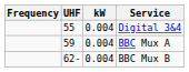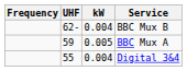rows swapped: Digital 3&4 <-> BBC Mux B
BBC Mux A | kW: 0.004 -> 0.005
